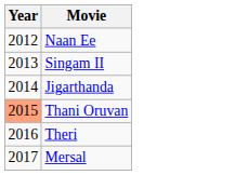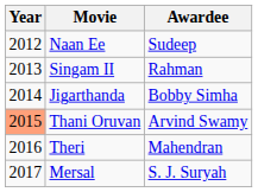+ column: Awardee | Sudeep | Rahman | Bobby Simha | Arvind Swamy | Mahendran | S. J. Suryah
